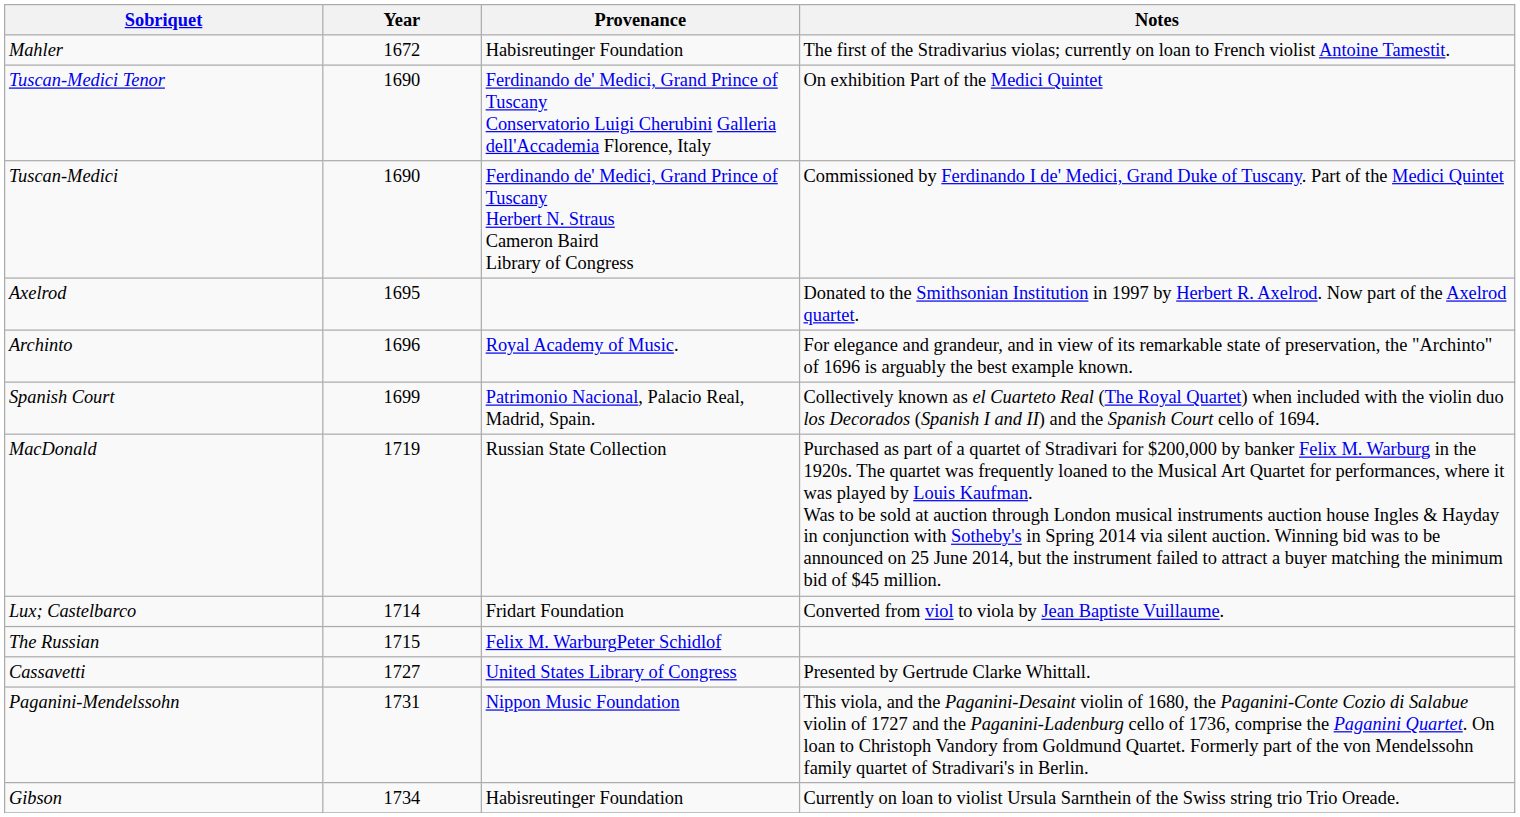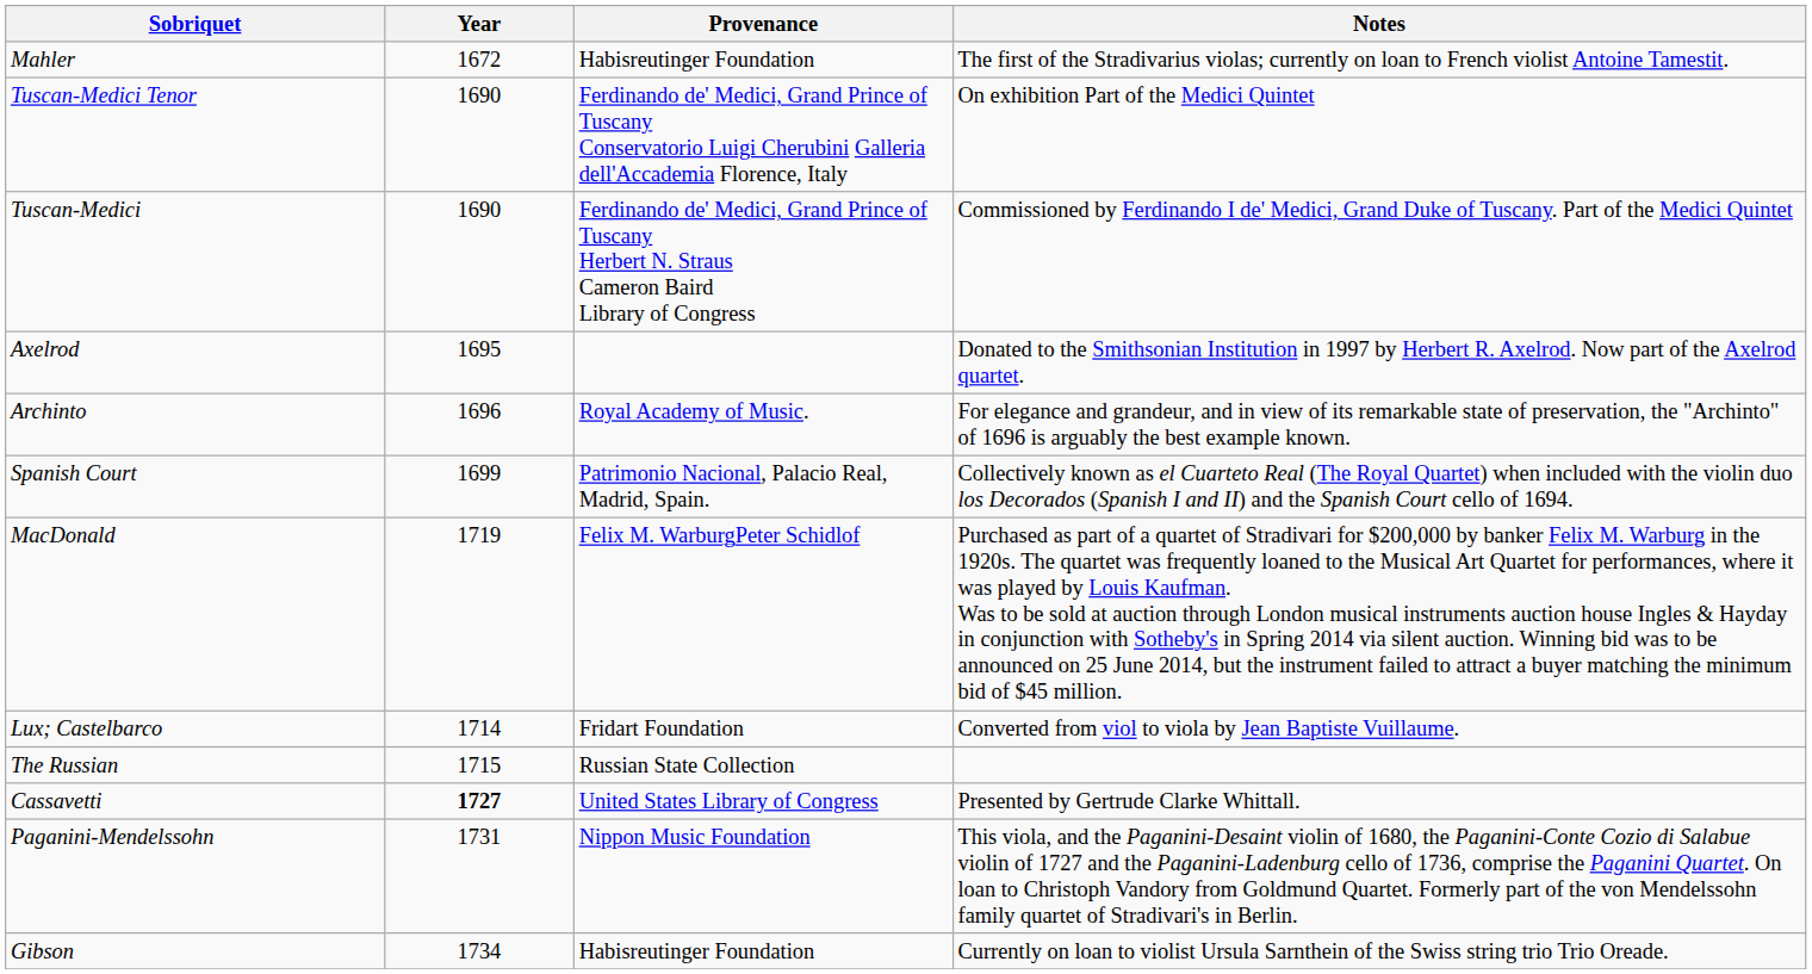MacDonald | Provenance: Russian State Collection -> Felix M. WarburgPeter Schidlof
The Russian | Provenance: Felix M. WarburgPeter Schidlof -> Russian State Collection
Cassavetti | Year: normal -> bold
